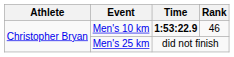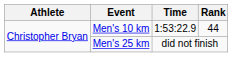Men's 10 km | Time: bold -> normal
Men's 10 km | Rank: 46 -> 44
